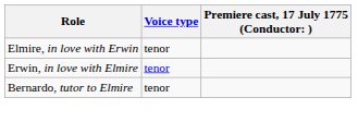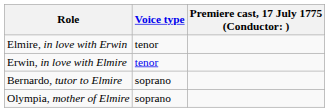Bernardo, tutor to Elmire | Voice type: tenor -> soprano
+ row: Olympia, mother of Elmire | soprano
